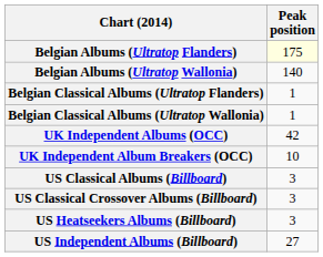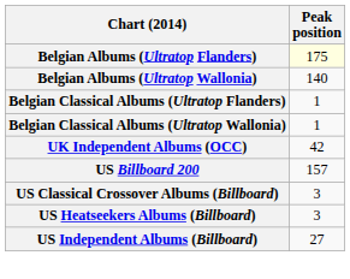- row: UK Independent Album Breakers (OCC) | 10
+ row: US Billboard 200 | 157
- row: US Classical Albums (Billboard) | 3
